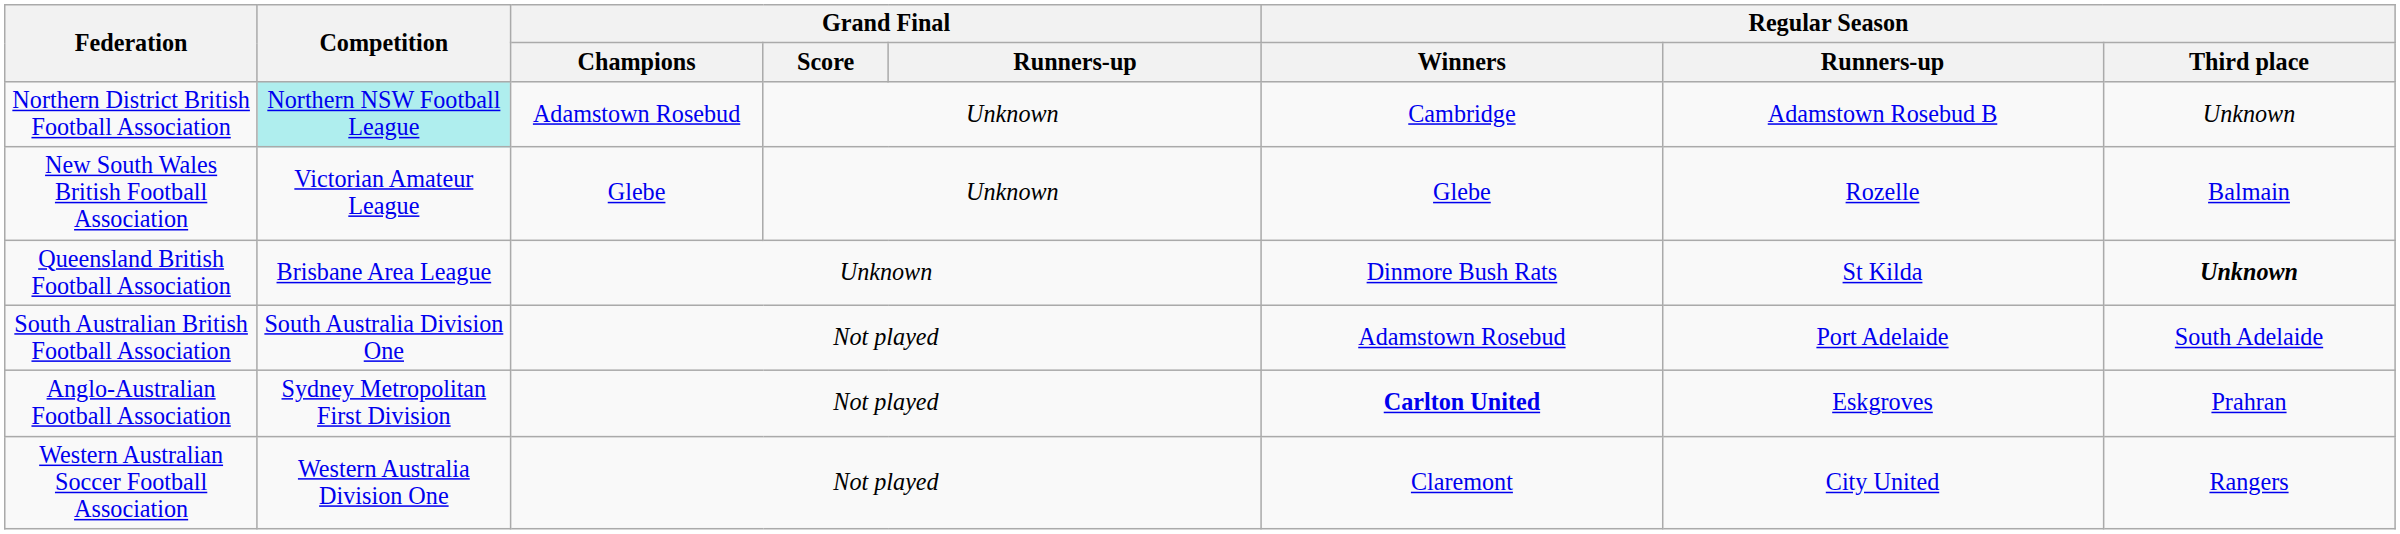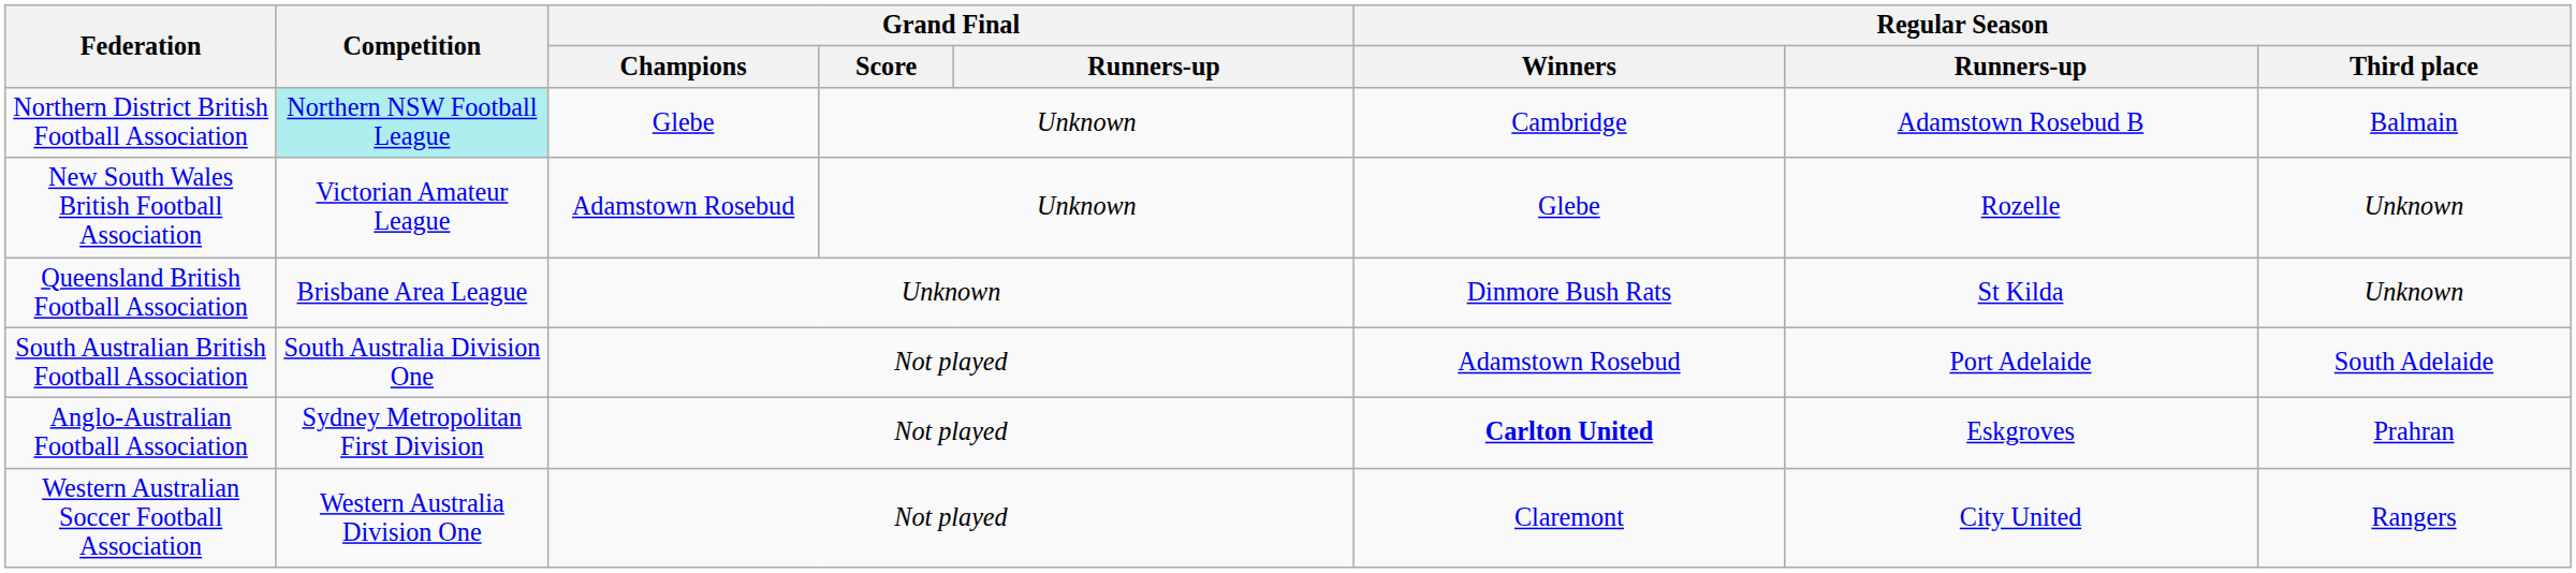Northern District British Football Association | Grand Final / Champions: Adamstown Rosebud -> Glebe
Northern District British Football Association | Regular Season / Third place: Unknown -> Balmain
New South Wales British Football Association | Grand Final / Champions: Glebe -> Adamstown Rosebud
New South Wales British Football Association | Regular Season / Third place: Balmain -> Unknown
Queensland British Football Association | Regular Season / Third place: bold -> normal
